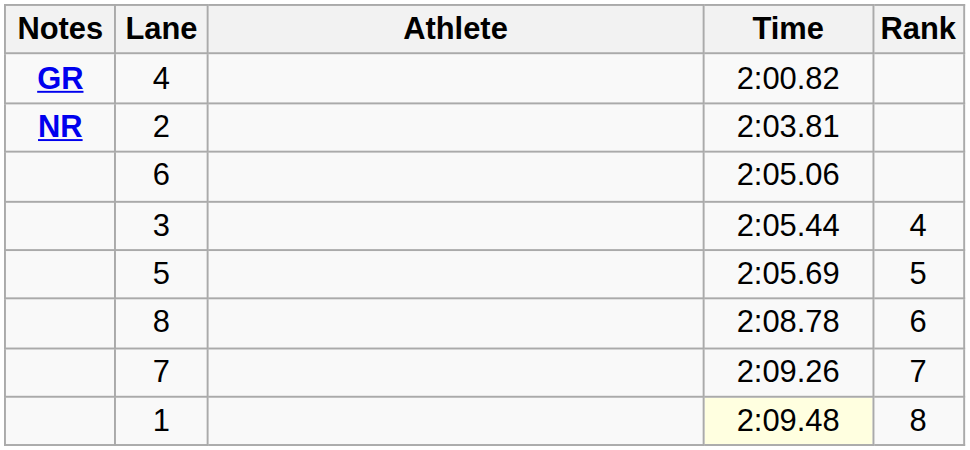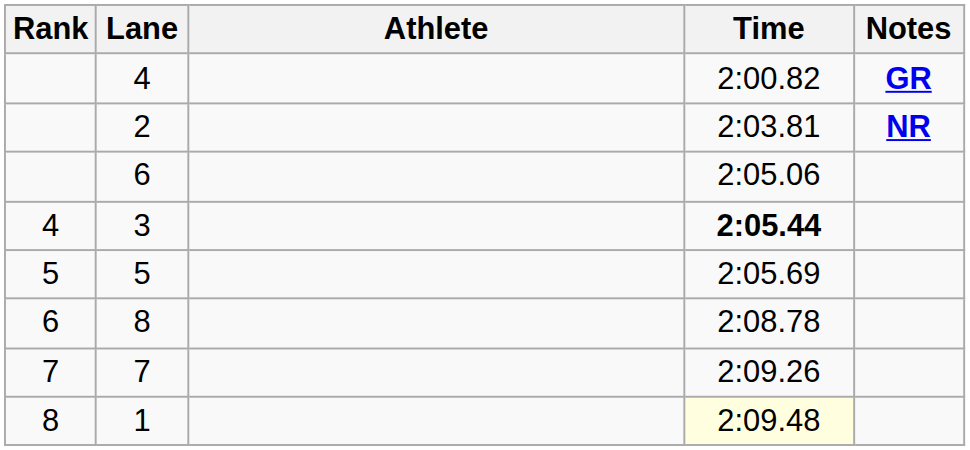columns swapped: Rank <-> Notes
3 | Time: normal -> bold
